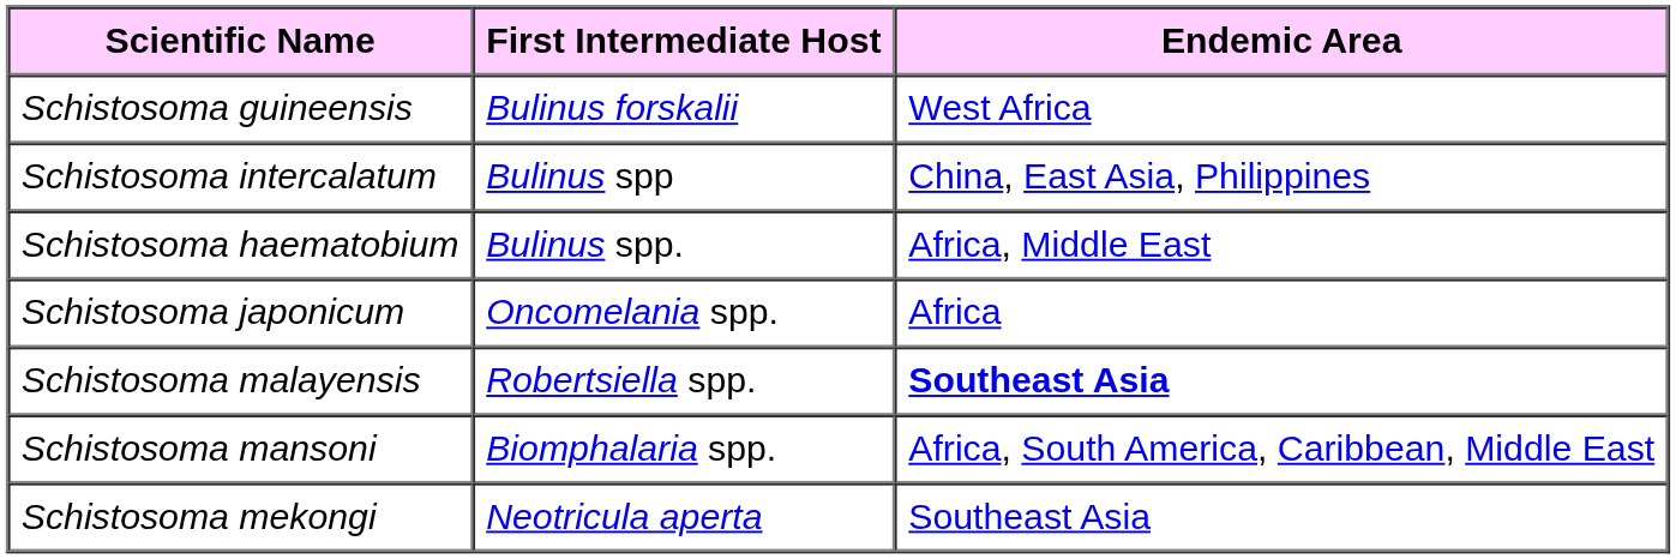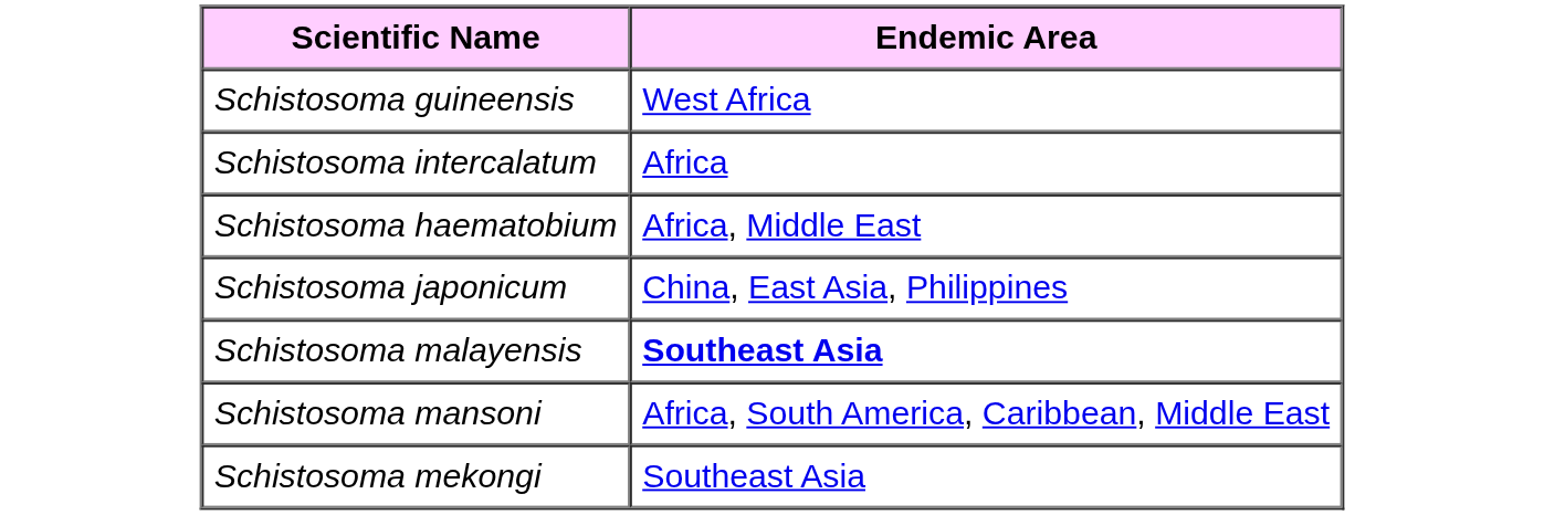- column: First Intermediate Host | Bulinus forskalii | Bulinus spp | Bulinus spp. | Oncomelania spp. | Robertsiella spp. | Biomphalaria spp. | Neotricula aperta
Schistosoma intercalatum | Endemic Area: China, East Asia, Philippines -> Africa
Schistosoma japonicum | Endemic Area: Africa -> China, East Asia, Philippines
